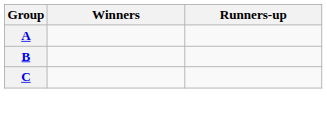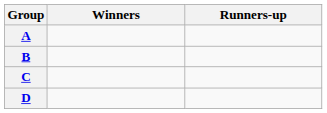+ row: D
